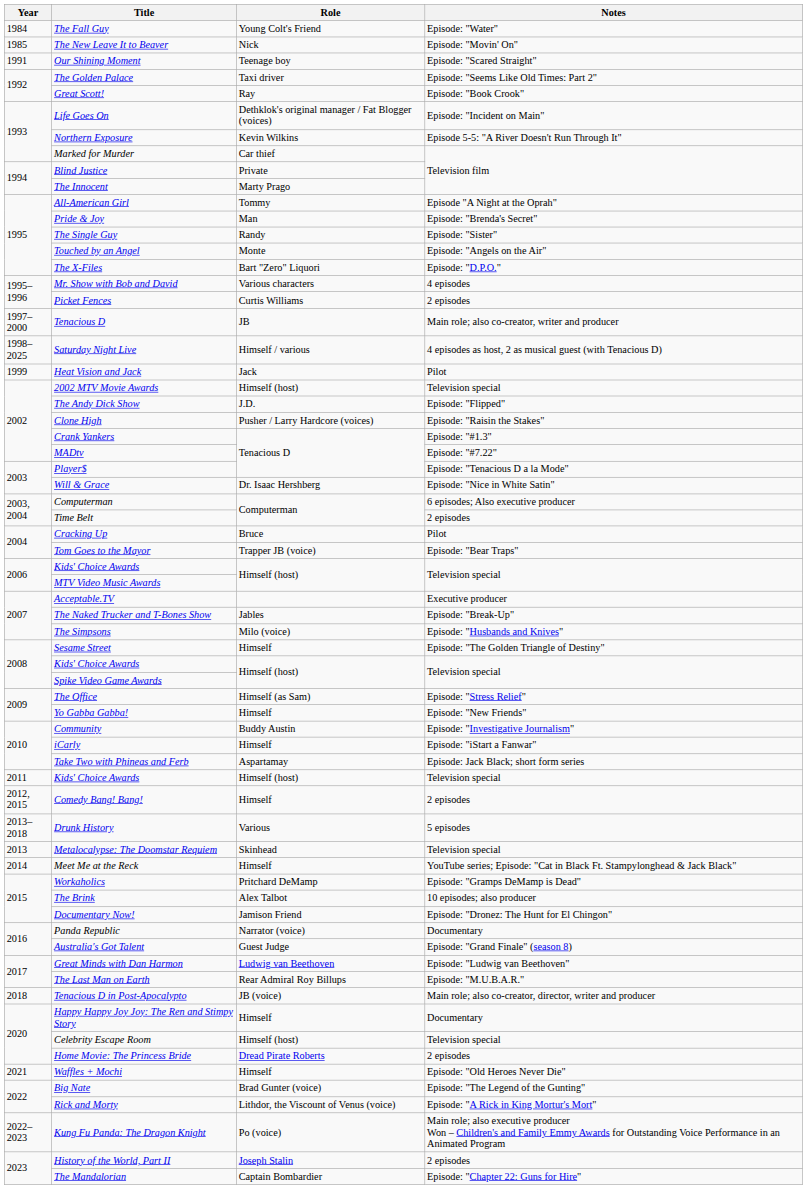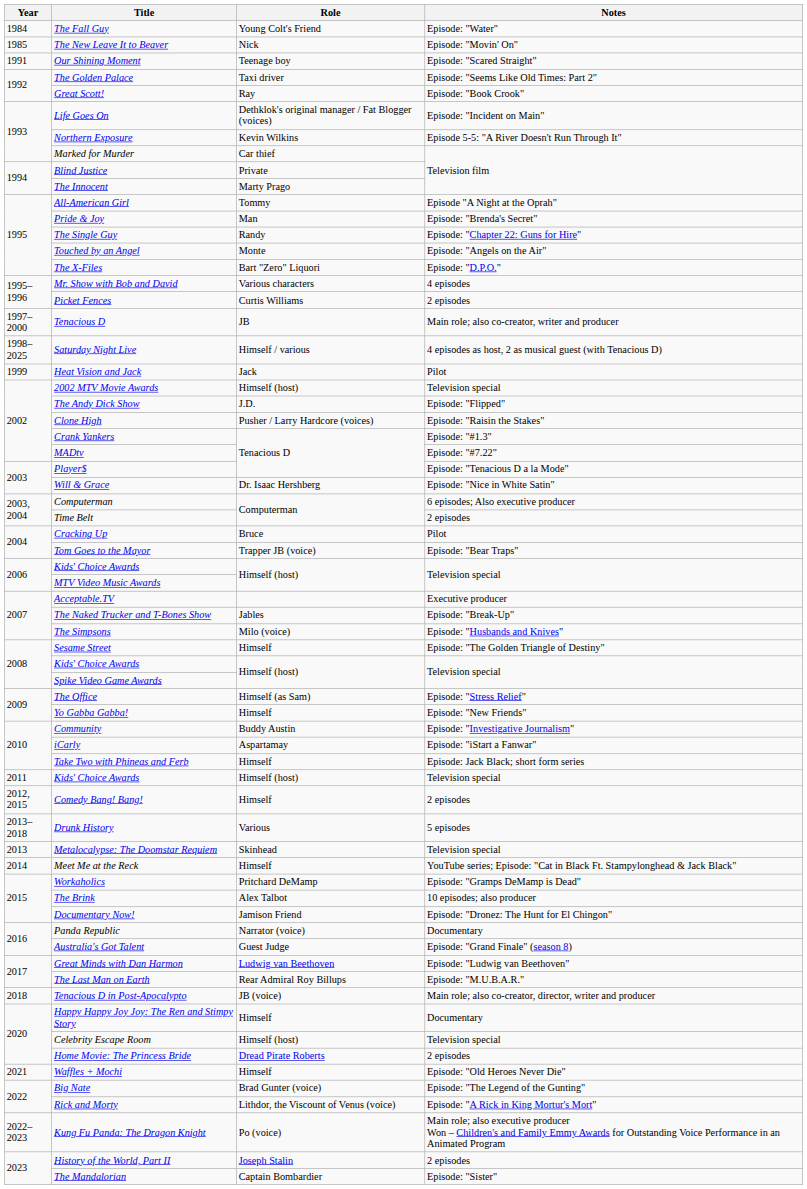The Single Guy | Notes: Episode: "Sister" -> Episode: "Chapter 22: Guns for Hire"
iCarly | Role: Himself -> Aspartamay
Take Two with Phineas and Ferb | Role: Aspartamay -> Himself
The Mandalorian | Notes: Episode: "Chapter 22: Guns for Hire" -> Episode: "Sister"
